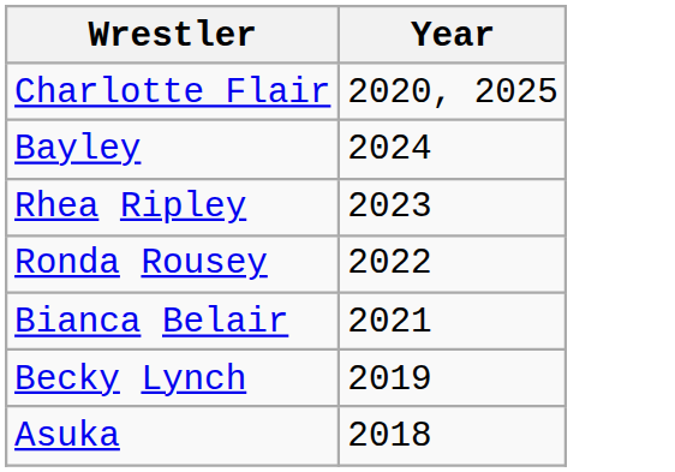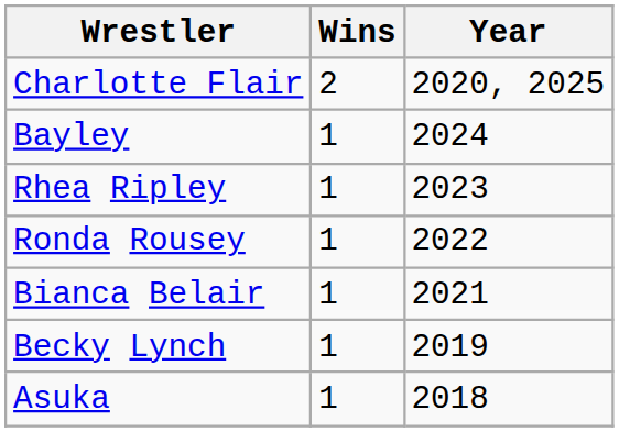+ column: Wins | 2 | 1 | 1 | 1 | 1 | 1 | 1
